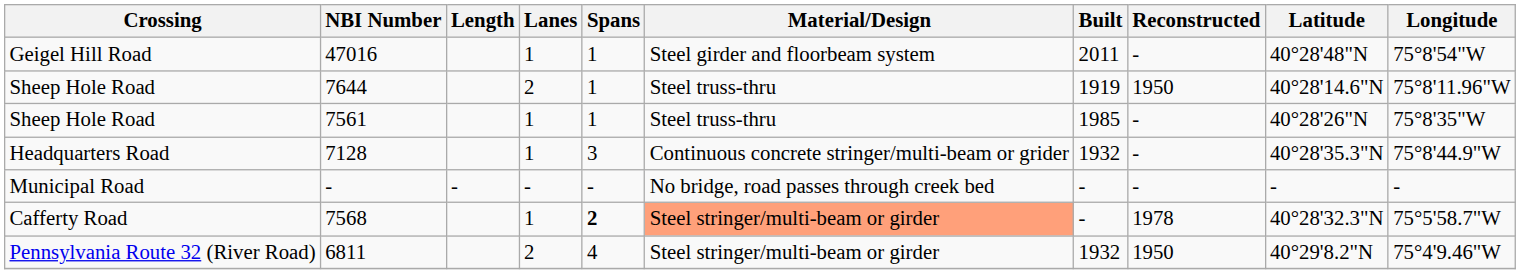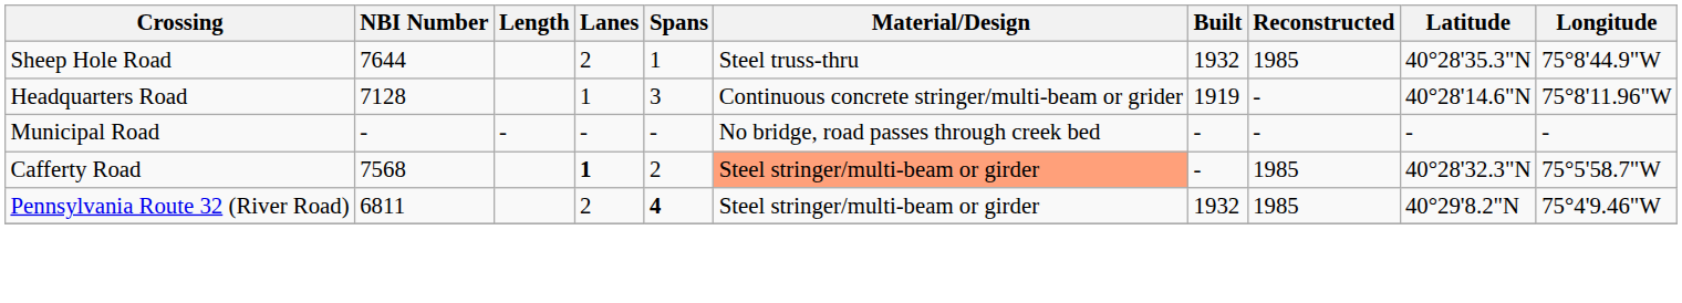- row: Geigel Hill Road | 47016 | 1 | 1 | Steel girder and floorbeam system | 2011 | - | 40°28'48"N | 75°8'54"W
7644 | Built: 1919 -> 1932
7644 | Reconstructed: 1950 -> 1985
7644 | Latitude: 40°28'14.6"N -> 40°28'35.3"N
7644 | Longitude: 75°8'11.96"W -> 75°8'44.9"W
- row: Sheep Hole Road | 7561 | 1 | 1 | Steel truss-thru | 1985 | - | 40°28'26"N | 75°8'35"W
7128 | Built: 1932 -> 1919
7128 | Latitude: 40°28'35.3"N -> 40°28'14.6"N
7128 | Longitude: 75°8'44.9"W -> 75°8'11.96"W
7568 | Lanes: normal -> bold
7568 | Spans: bold -> normal
7568 | Reconstructed: 1978 -> 1985
6811 | Spans: normal -> bold
6811 | Reconstructed: 1950 -> 1985
